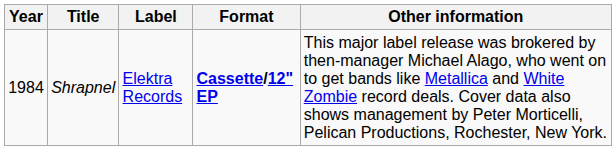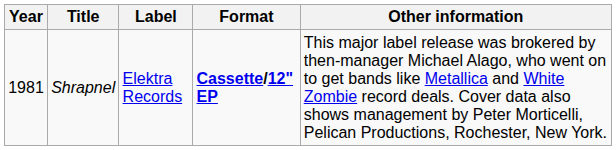Shrapnel | Year: 1984 -> 1981
